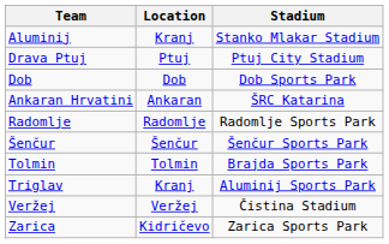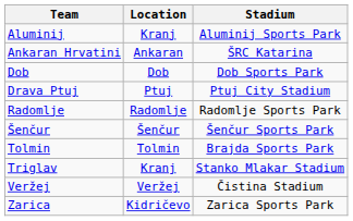Aluminij | Stadium: Stanko Mlakar Stadium -> Aluminij Sports Park
rows swapped: Ankaran Hrvatini <-> Drava Ptuj
Triglav | Stadium: Aluminij Sports Park -> Stanko Mlakar Stadium
